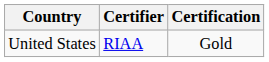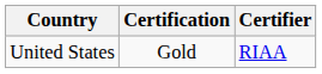columns swapped: Certifier <-> Certification
